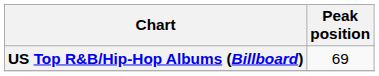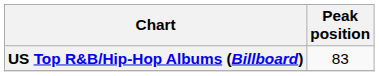US Top R&B/Hip-Hop Albums (Billboard) | Peak position: 69 -> 83
